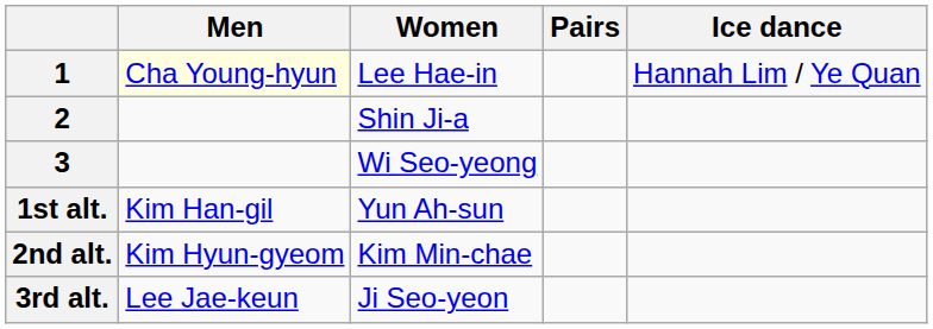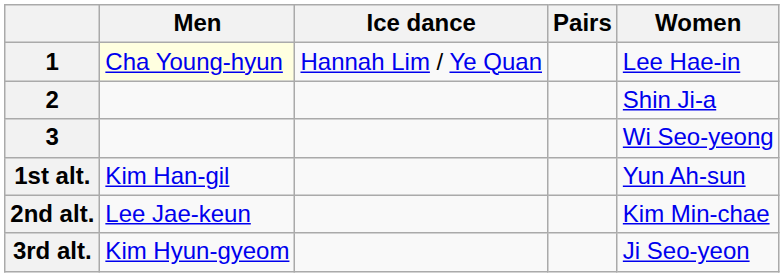columns swapped: Women <-> Ice dance
2nd alt. | Men: Kim Hyun-gyeom -> Lee Jae-keun
3rd alt. | Men: Lee Jae-keun -> Kim Hyun-gyeom
